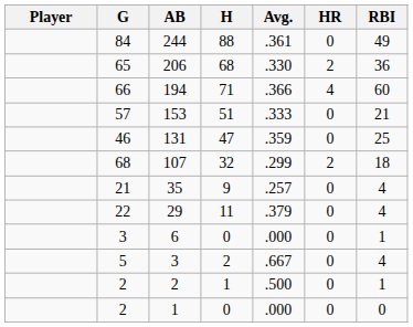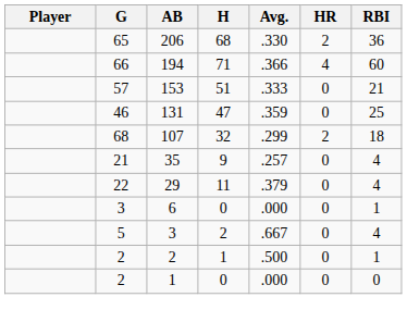- row: 84 | 244 | 88 | .361 | 0 | 49
